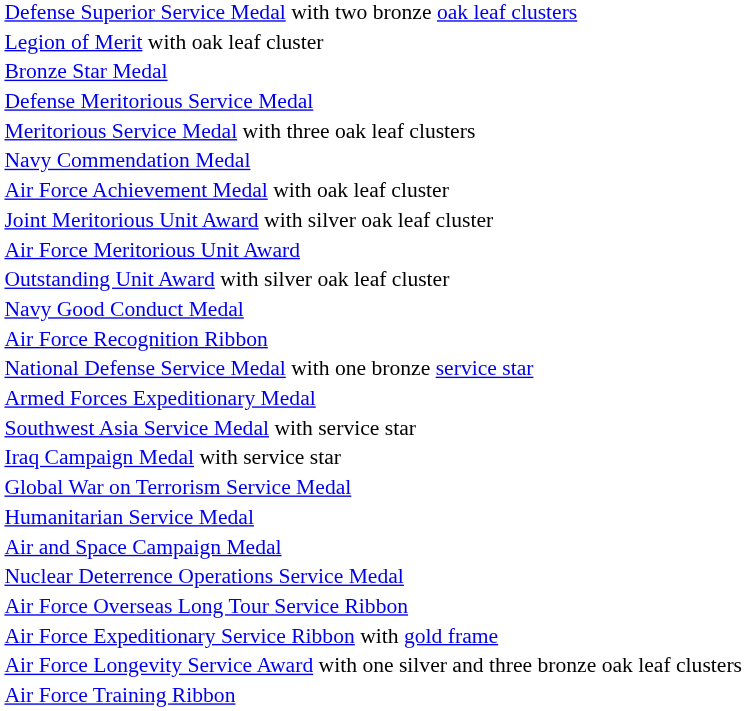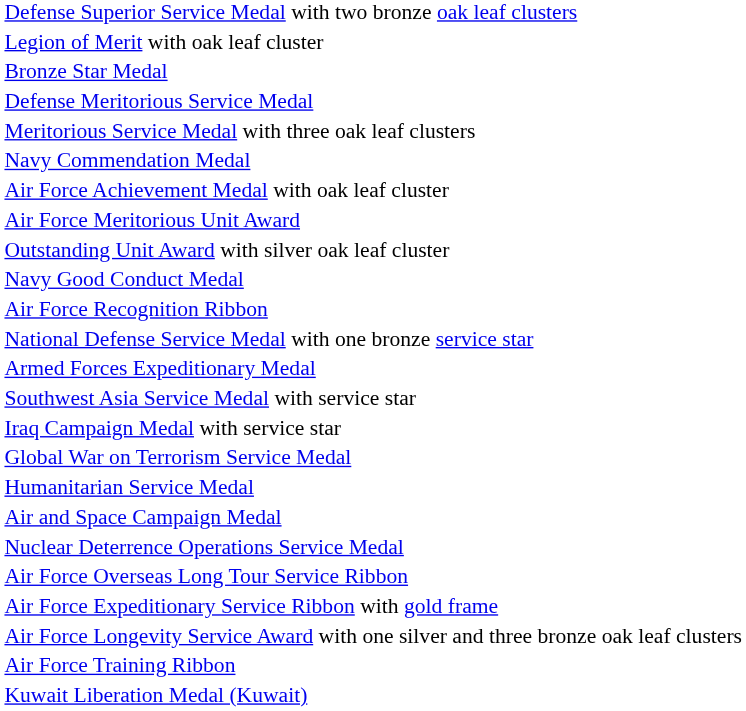- row: Joint Meritorious Unit Award with silver oak leaf cluster
+ row: Kuwait Liberation Medal (Kuwait)
